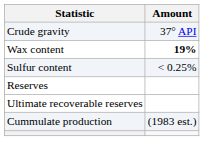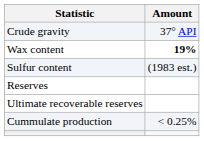Sulfur content | Amount: < 0.25% -> (1983 est.)
Cummulate production | Amount: (1983 est.) -> < 0.25%
